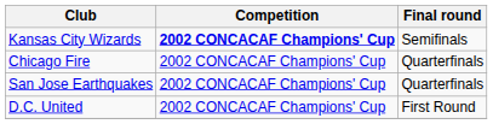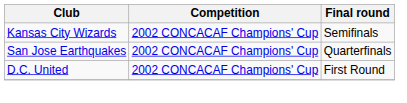Kansas City Wizards | Competition: bold -> normal
- row: Chicago Fire | 2002 CONCACAF Champions' Cup | Quarterfinals
